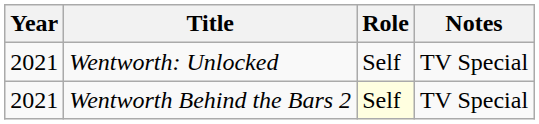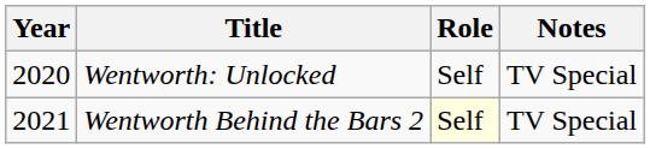Wentworth: Unlocked | Year: 2021 -> 2020
